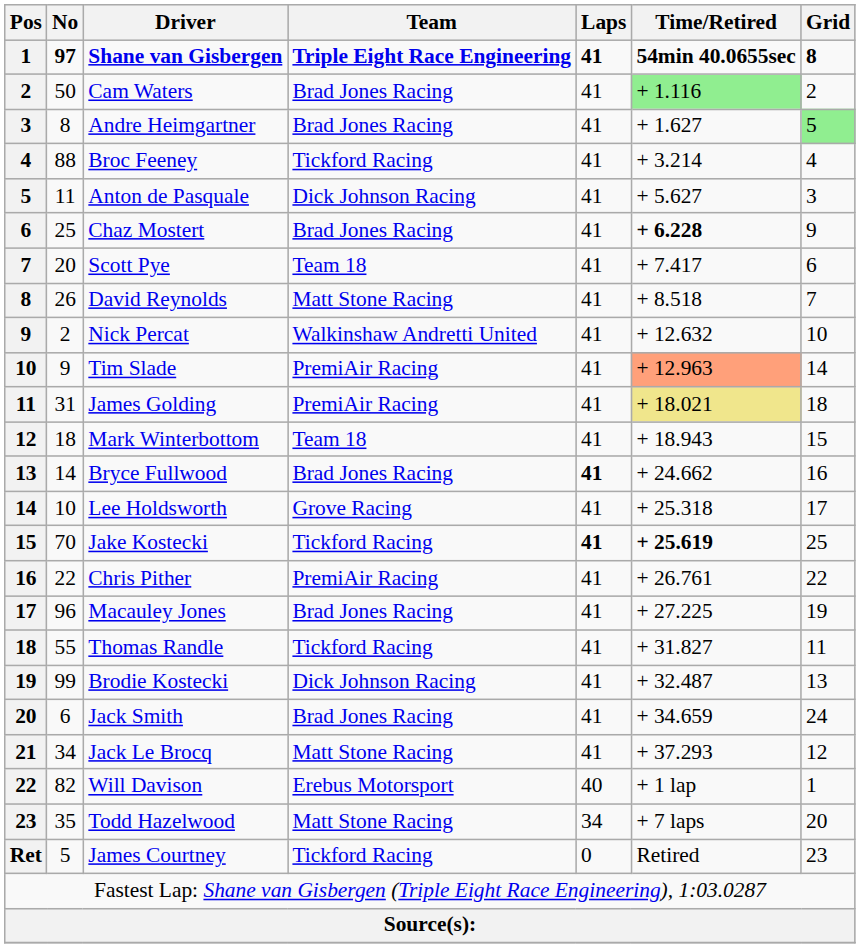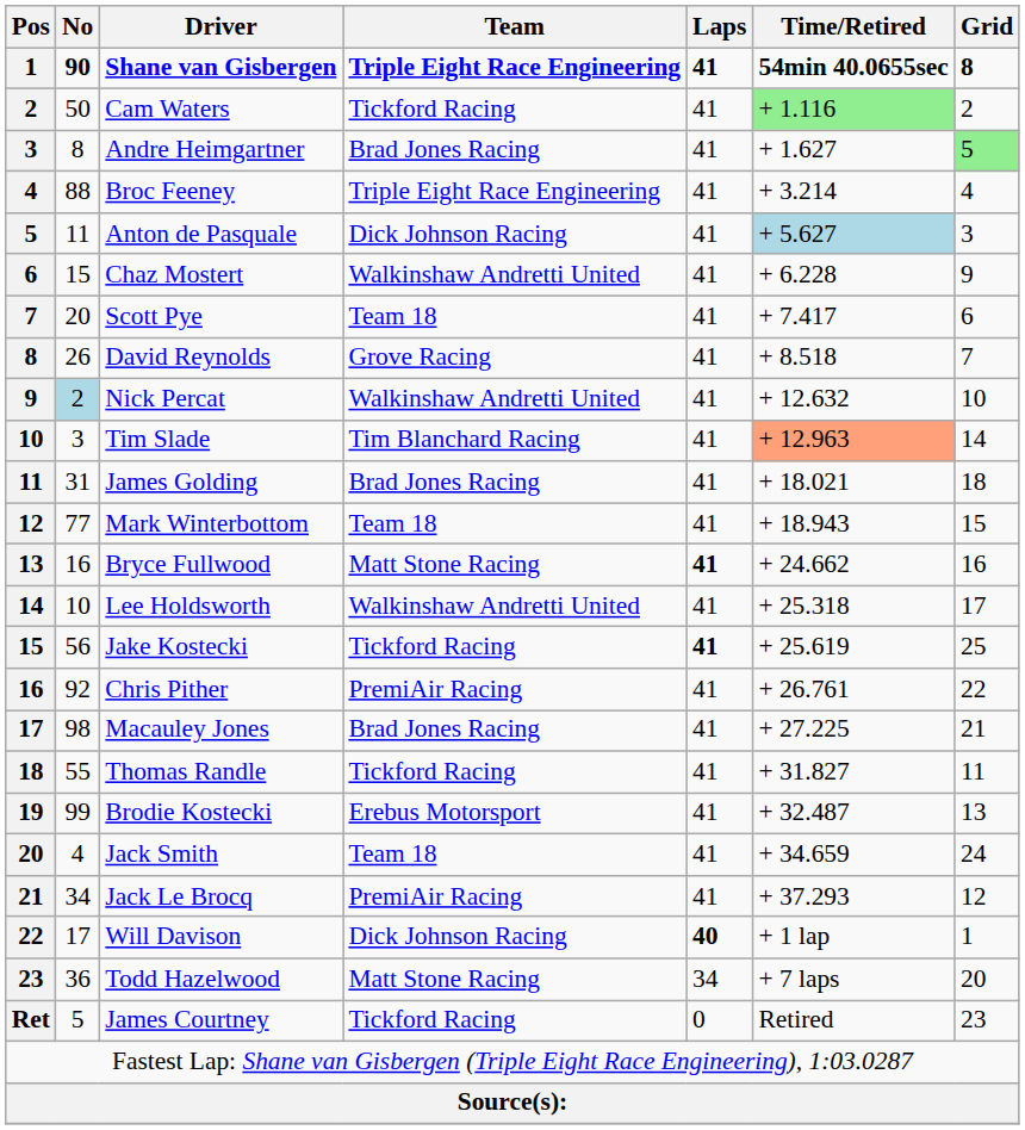Shane van Gisbergen | No: 97 -> 90
Cam Waters | Team: Brad Jones Racing -> Tickford Racing
Broc Feeney | Team: Tickford Racing -> Triple Eight Race Engineering
Anton de Pasquale | Time/Retired: no background -> lightblue background
Chaz Mostert | No: 25 -> 15
Chaz Mostert | Team: Brad Jones Racing -> Walkinshaw Andretti United
Chaz Mostert | Time/Retired: bold -> normal
David Reynolds | Team: Matt Stone Racing -> Grove Racing
Nick Percat | No: no background -> lightblue background
Tim Slade | No: 9 -> 3
Tim Slade | Team: PremiAir Racing -> Tim Blanchard Racing
James Golding | Team: PremiAir Racing -> Brad Jones Racing
James Golding | Time/Retired: khaki background -> no background
Mark Winterbottom | No: 18 -> 77
Bryce Fullwood | No: 14 -> 16
Bryce Fullwood | Team: Brad Jones Racing -> Matt Stone Racing
Lee Holdsworth | Team: Grove Racing -> Walkinshaw Andretti United
Jake Kostecki | No: 70 -> 56
Jake Kostecki | Time/Retired: bold -> normal
Chris Pither | No: 22 -> 92
Macauley Jones | No: 96 -> 98
Macauley Jones | Grid: 19 -> 21
Brodie Kostecki | Team: Dick Johnson Racing -> Erebus Motorsport
Jack Smith | No: 6 -> 4
Jack Smith | Team: Brad Jones Racing -> Team 18
Jack Le Brocq | Team: Matt Stone Racing -> PremiAir Racing
Will Davison | No: 82 -> 17
Will Davison | Team: Erebus Motorsport -> Dick Johnson Racing
Will Davison | Laps: normal -> bold
Todd Hazelwood | No: 35 -> 36
